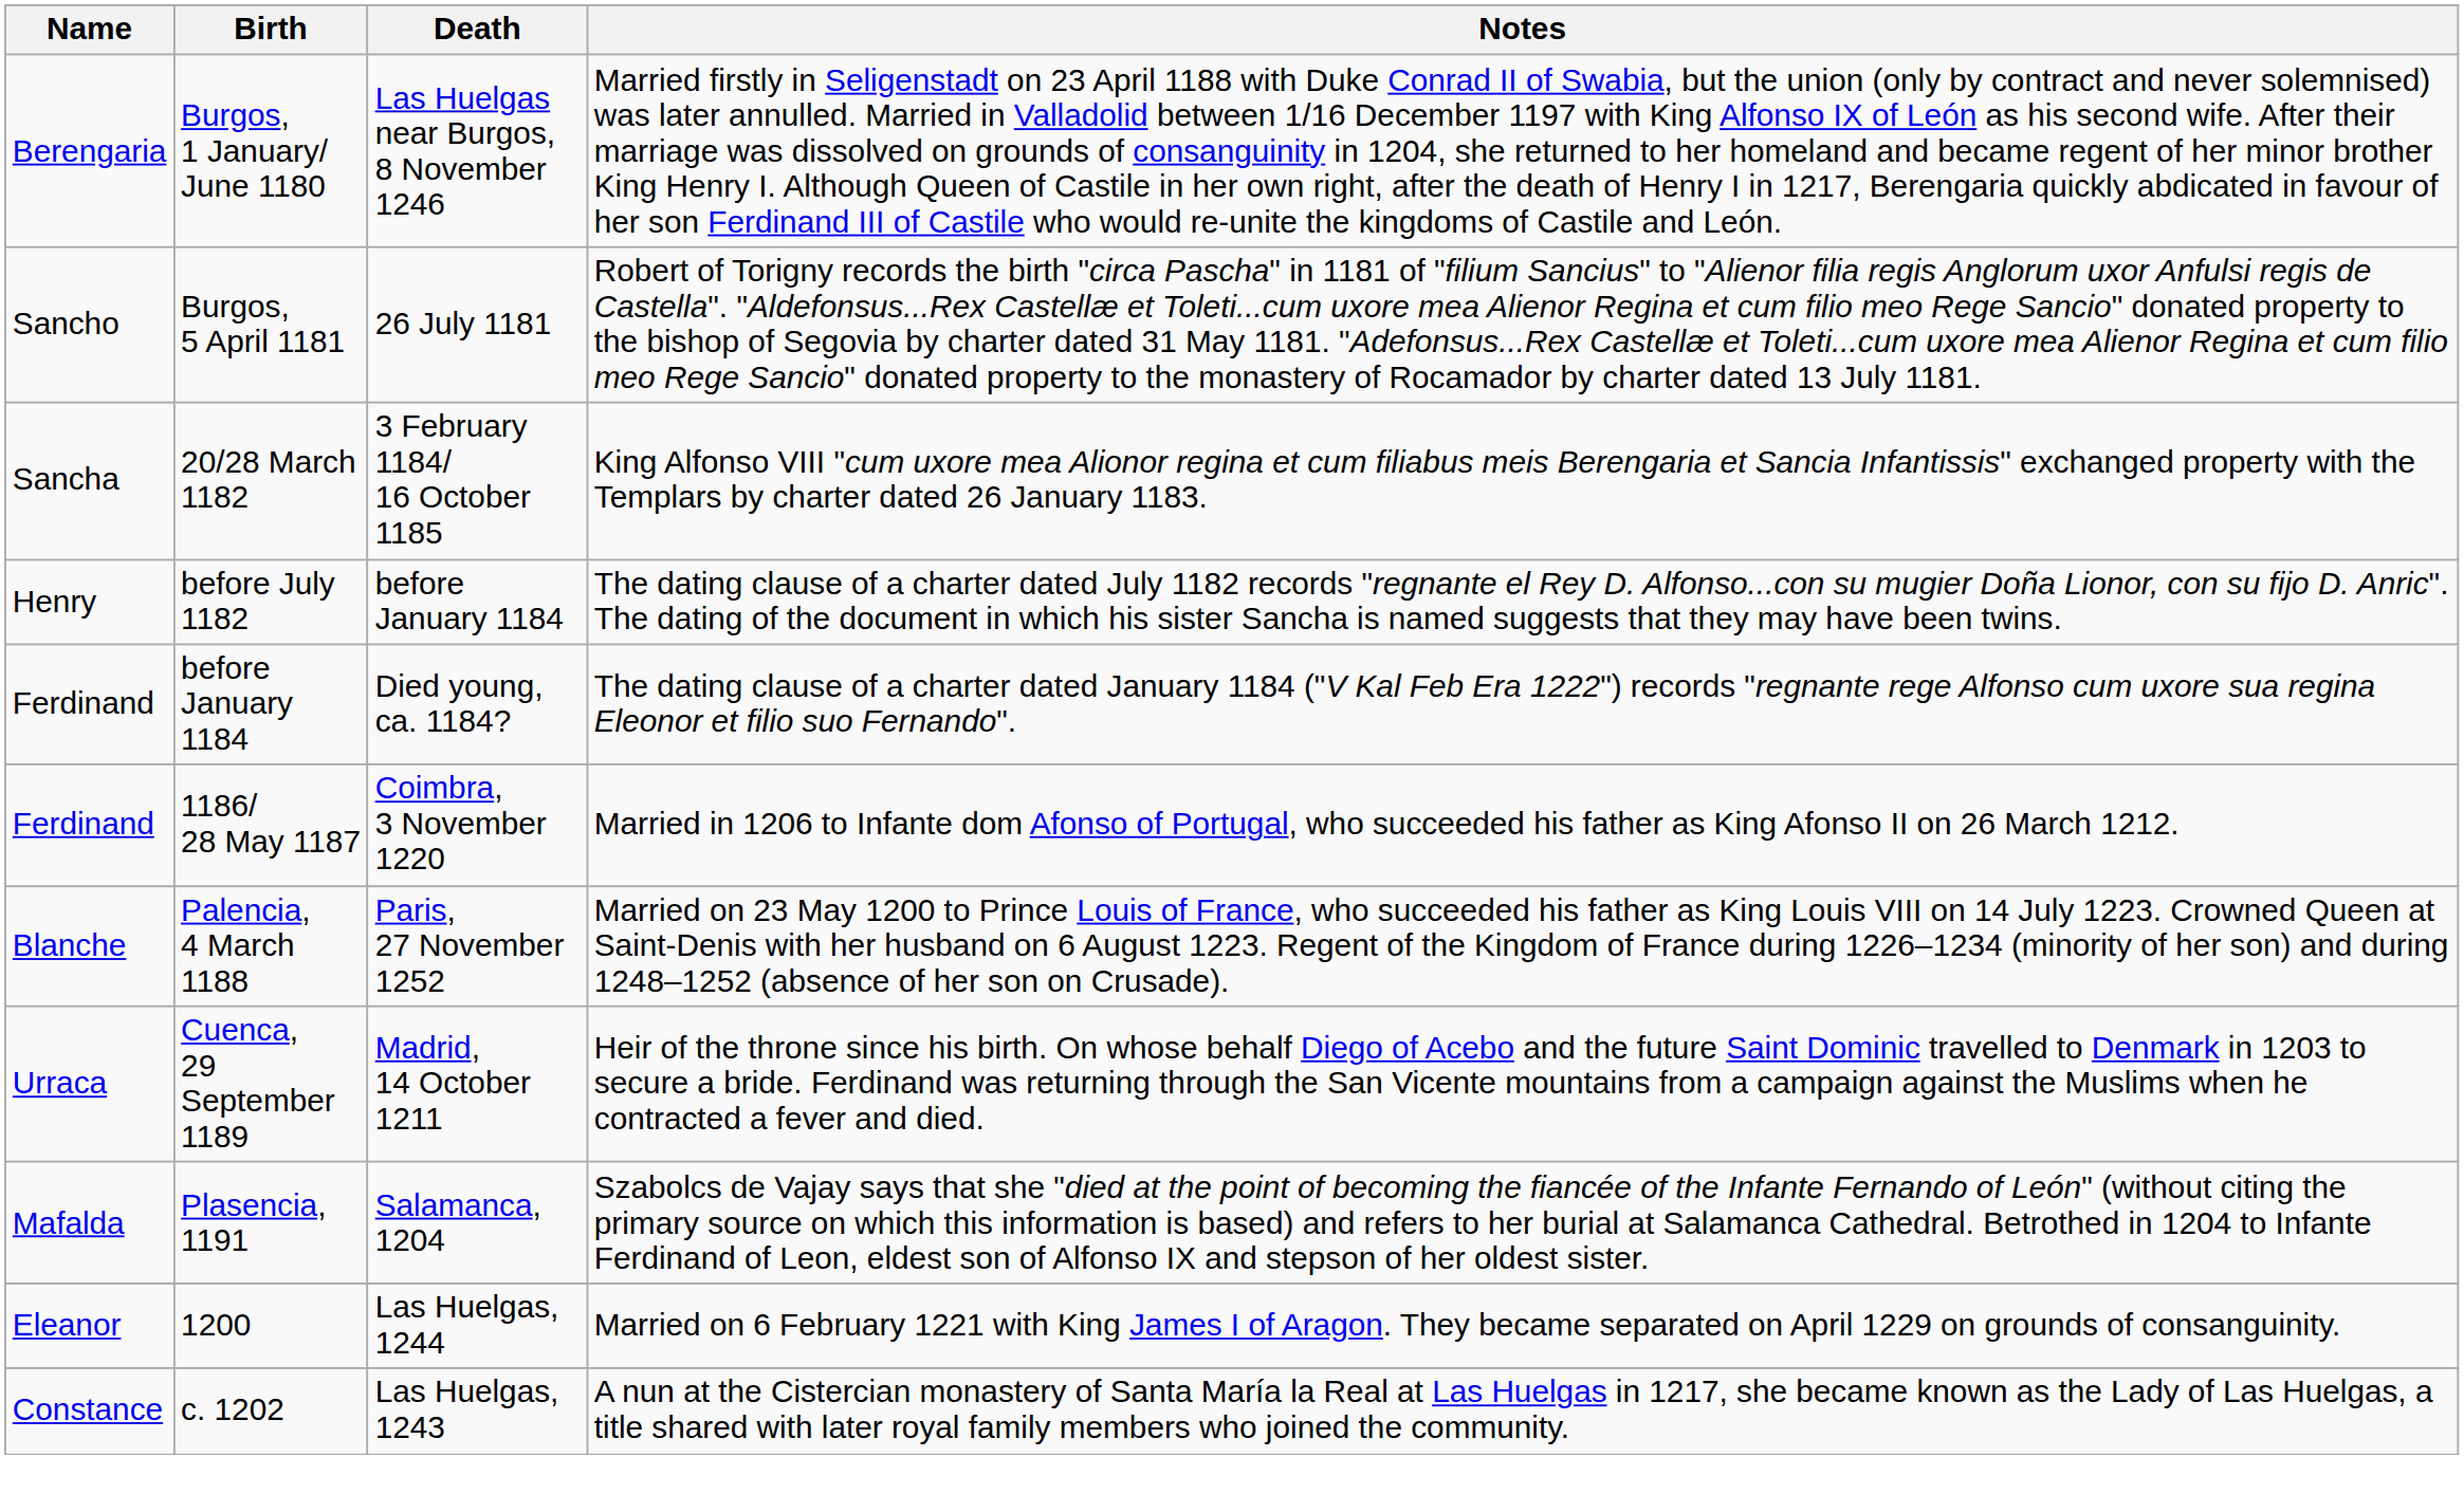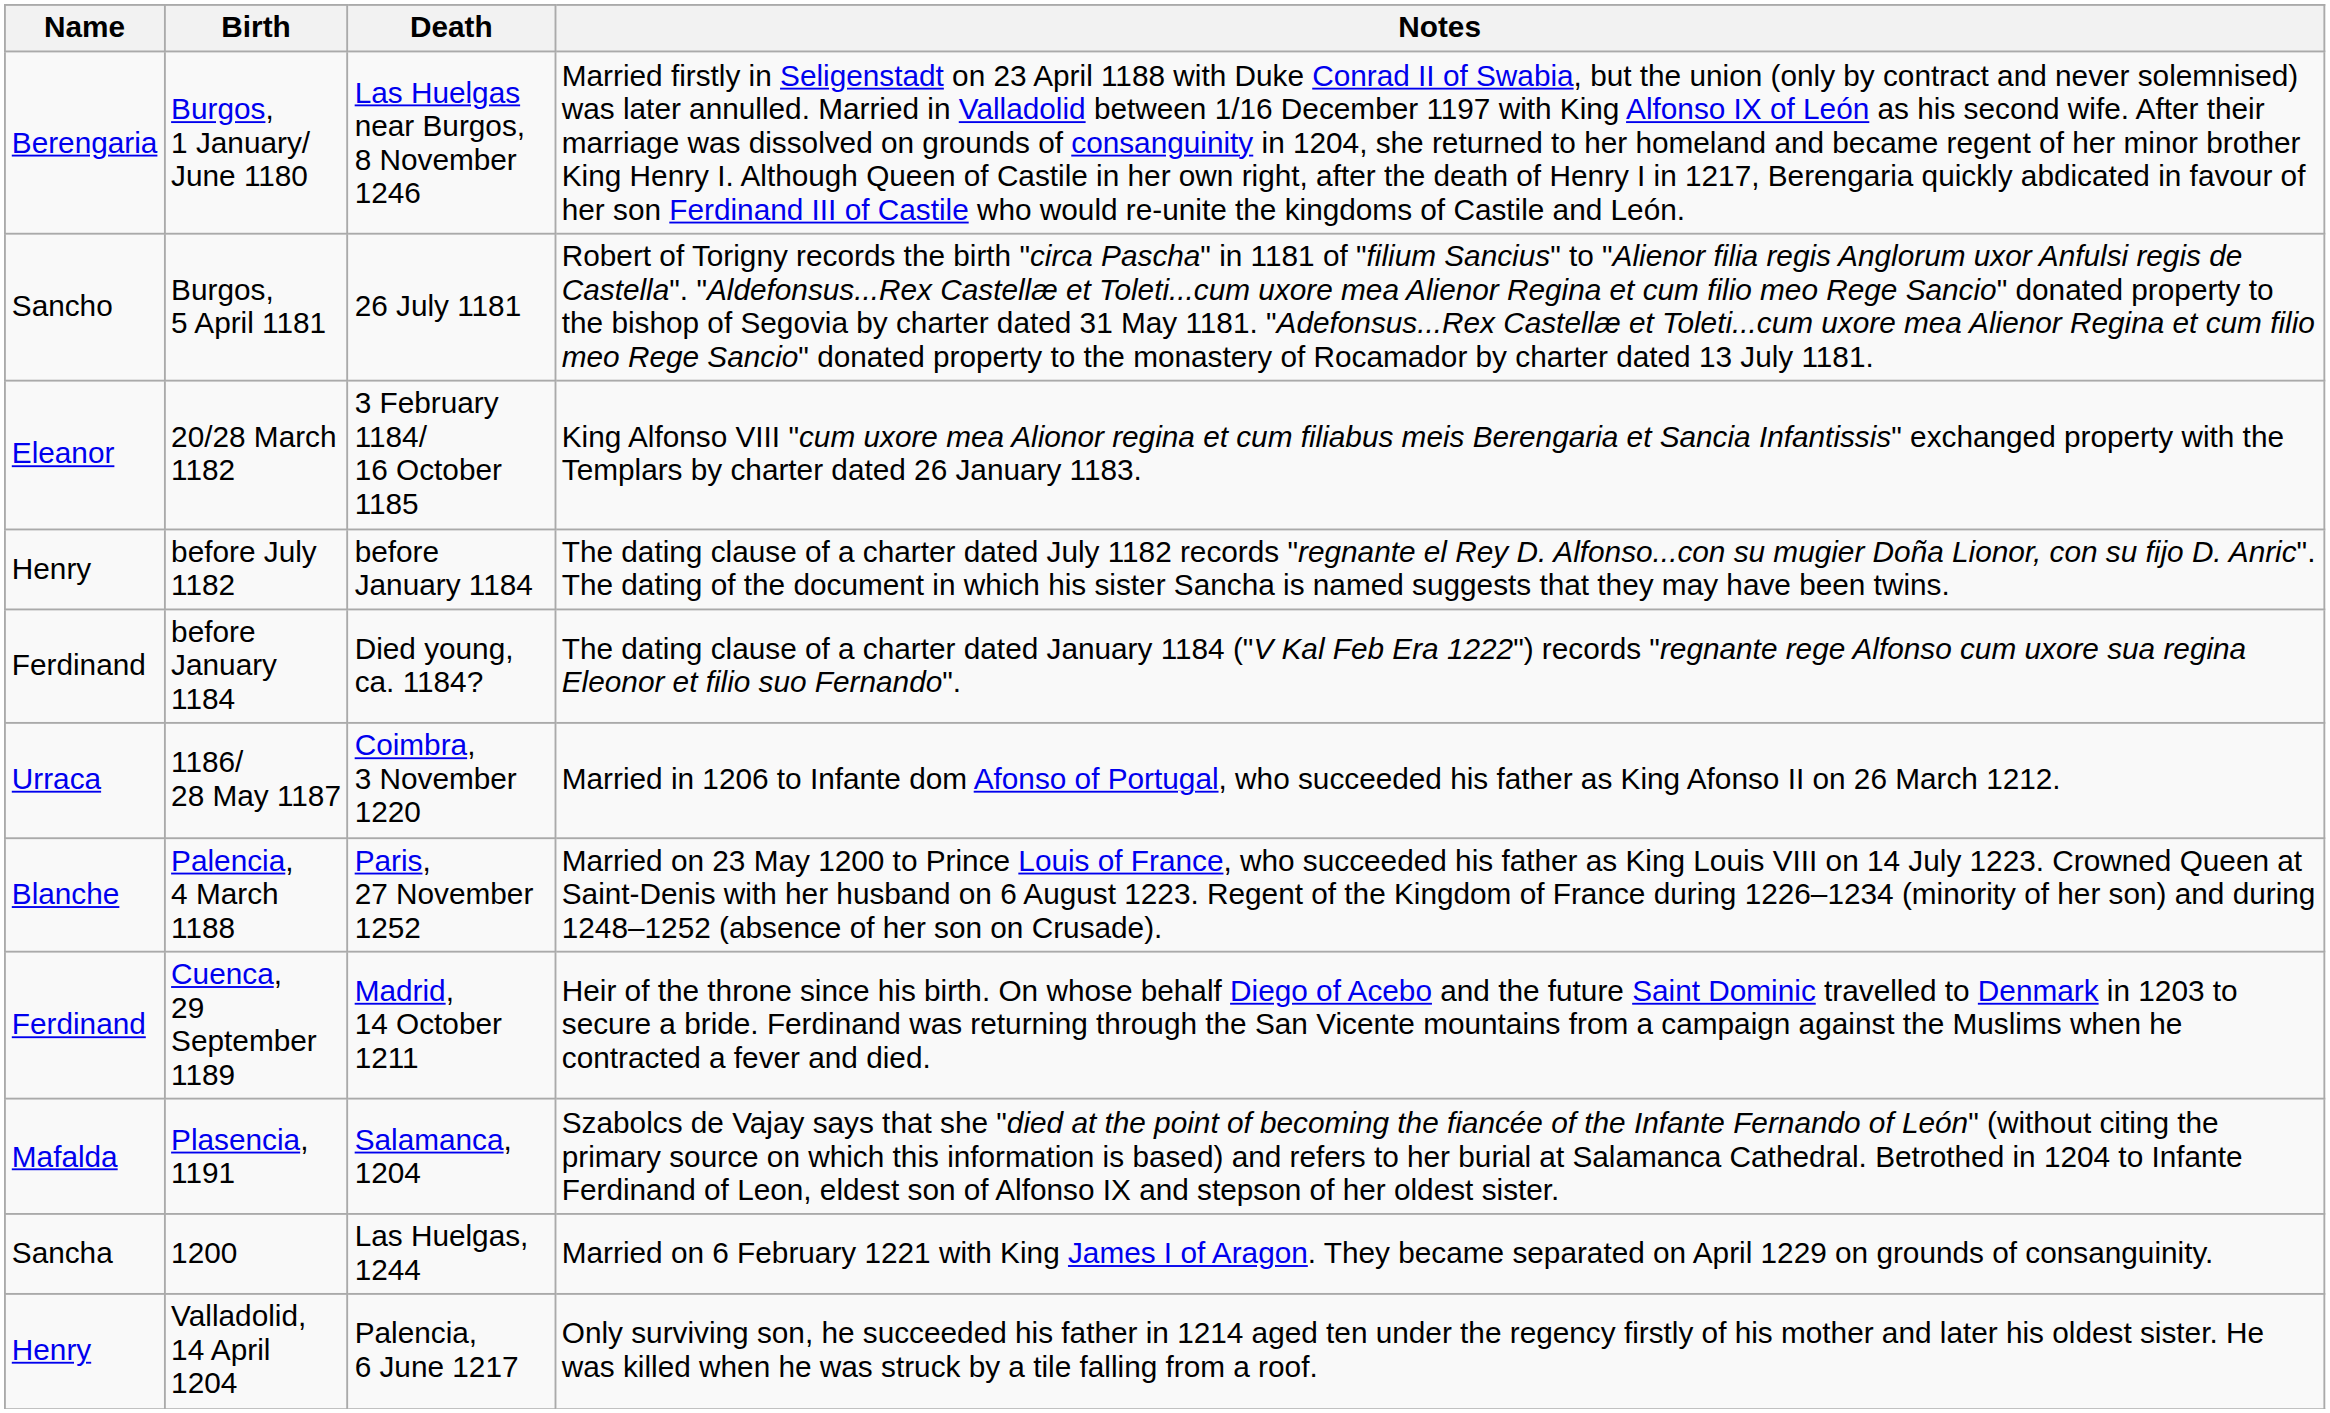20/28 March 1182 | Name: Sancha -> Eleanor
1186/ 28 May 1187 | Name: Ferdinand -> Urraca
Cuenca, 29 September 1189 | Name: Urraca -> Ferdinand
1200 | Name: Eleanor -> Sancha
- row: Constance | c. 1202 | Las Huelgas, 1243 | A nun at the Cistercian monastery of Santa María la Real at Las Huelgas in 1217, she became known as the Lady of Las Huelgas, a title shared with later royal family members who joined the community.
+ row: Henry | Valladolid, 14 April 1204 | Palencia, 6 June 1217 | Only surviving son, he succeeded his father in 1214 aged ten under the regency firstly of his mother and later his oldest sister. He was killed when he was struck by a tile falling from a roof.
